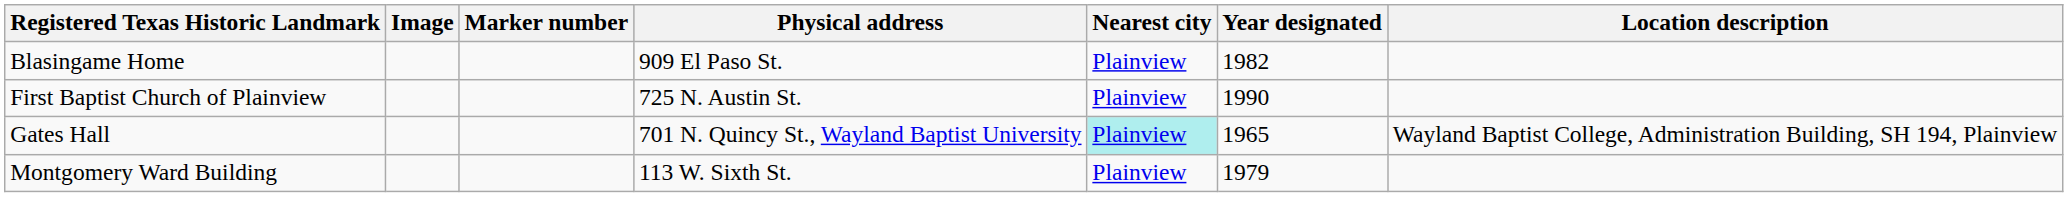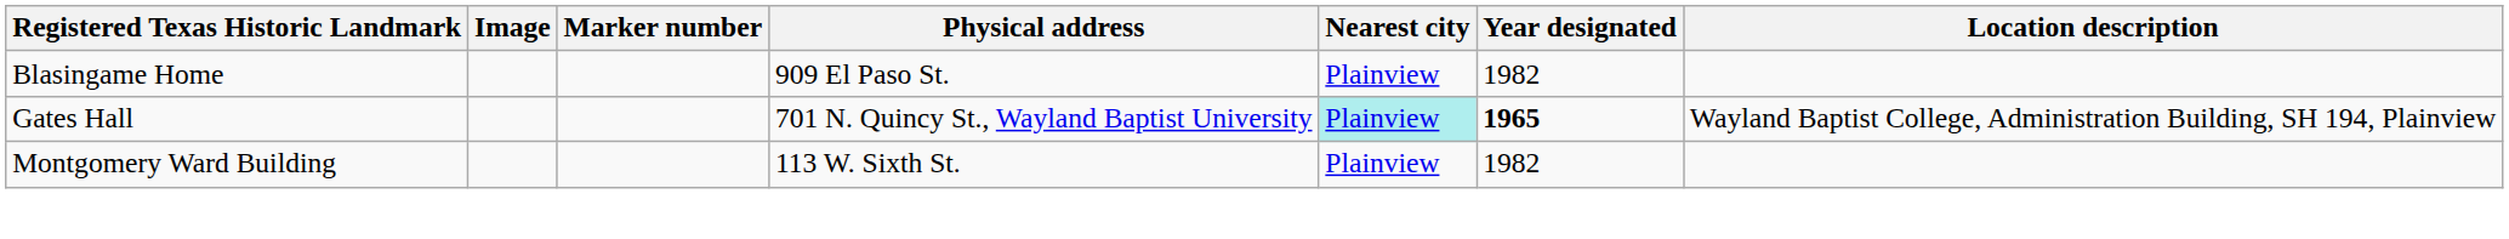- row: First Baptist Church of Plainview | 725 N. Austin St. | Plainview | 1990
Gates Hall | Year designated: normal -> bold
Montgomery Ward Building | Year designated: 1979 -> 1982
